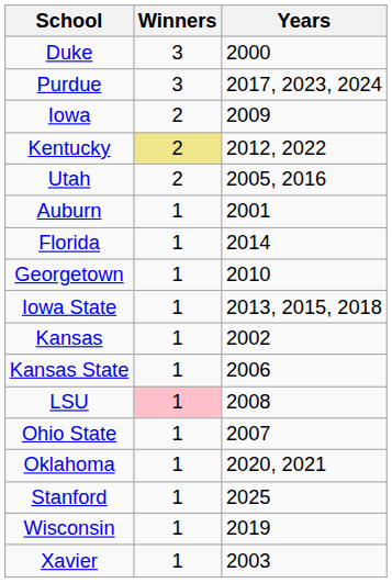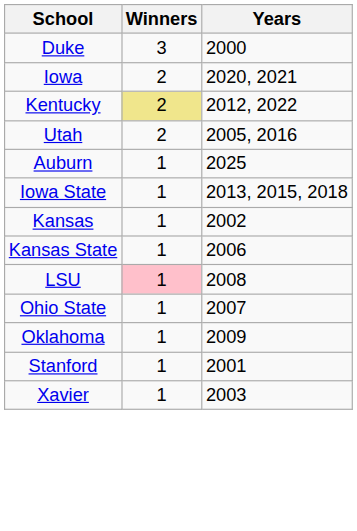- row: Purdue | 3 | 2017, 2023, 2024
Iowa | Years: 2009 -> 2020, 2021
Auburn | Years: 2001 -> 2025
- row: Florida | 1 | 2014
- row: Georgetown | 1 | 2010
Oklahoma | Years: 2020, 2021 -> 2009
Stanford | Years: 2025 -> 2001
- row: Wisconsin | 1 | 2019
